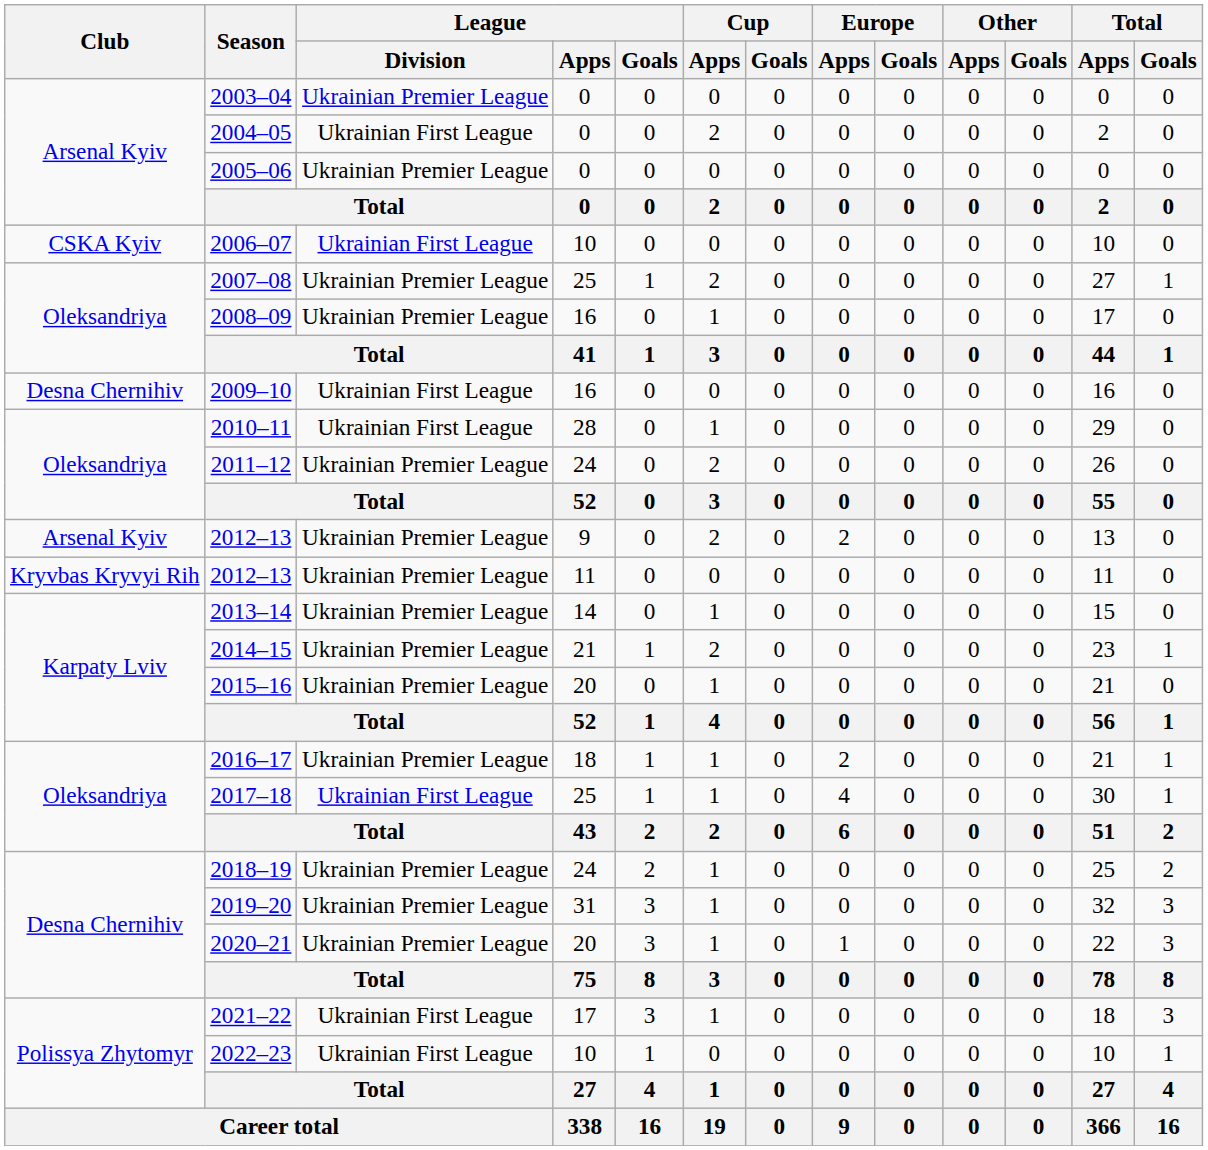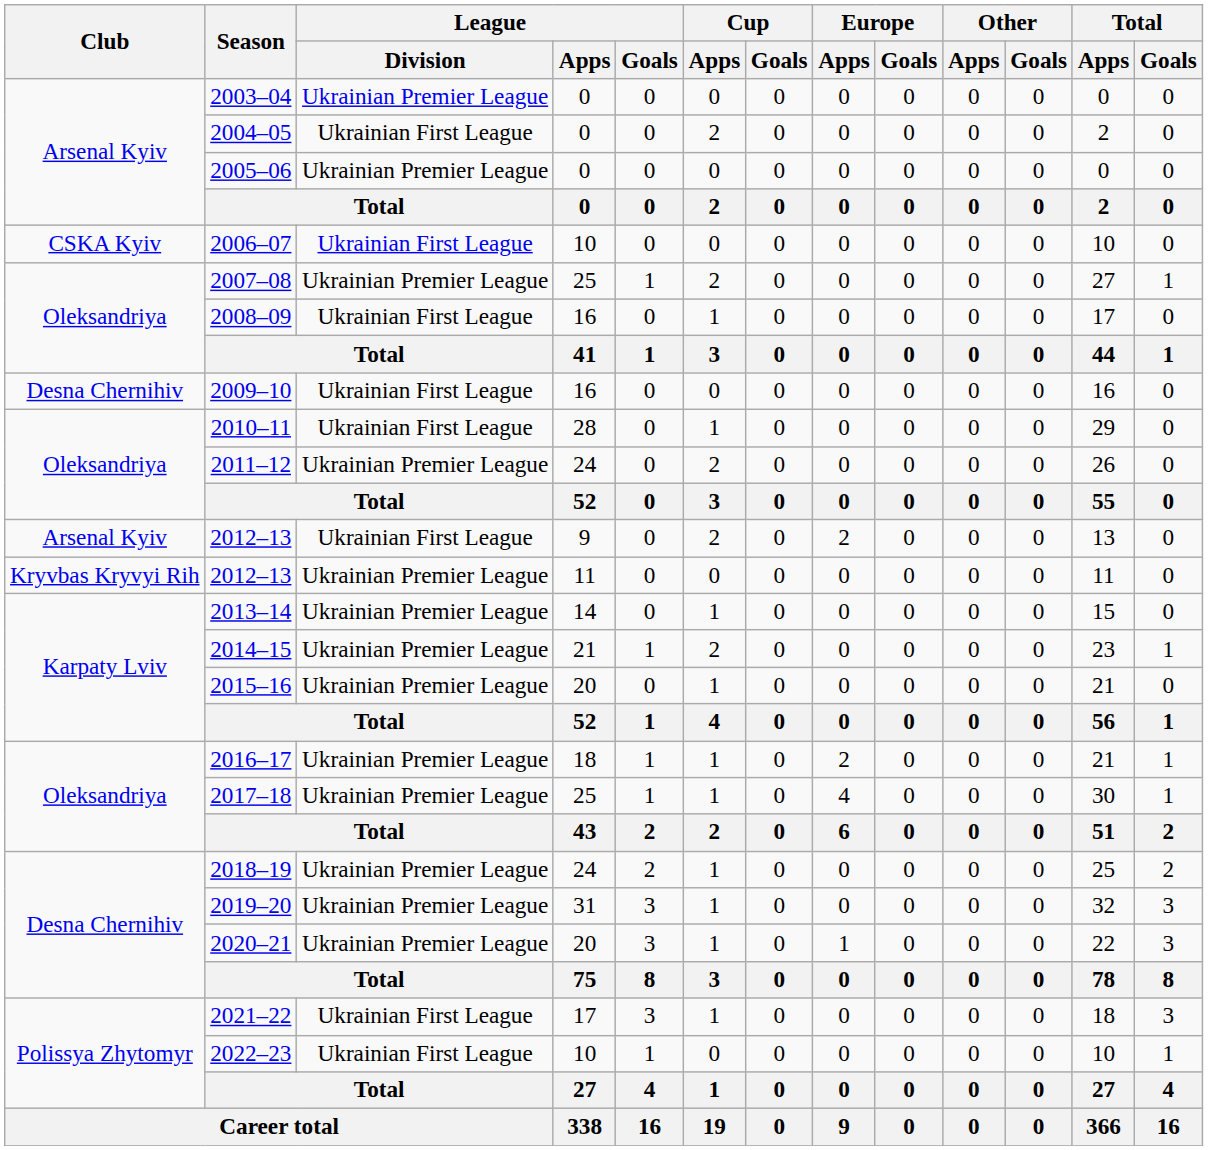2008–09 | League / Division: Ukrainian Premier League -> Ukrainian First League
2012–13 / 9 | League / Division: Ukrainian Premier League -> Ukrainian First League
2017–18 | League / Division: Ukrainian First League -> Ukrainian Premier League
